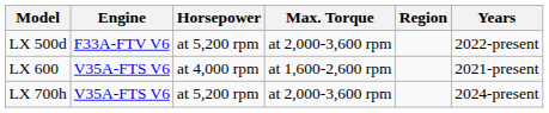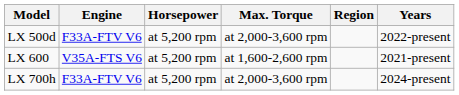LX 600 | Horsepower: at 4,000 rpm -> at 5,200 rpm
LX 700h | Engine: V35A-FTS V6 -> F33A-FTV V6
